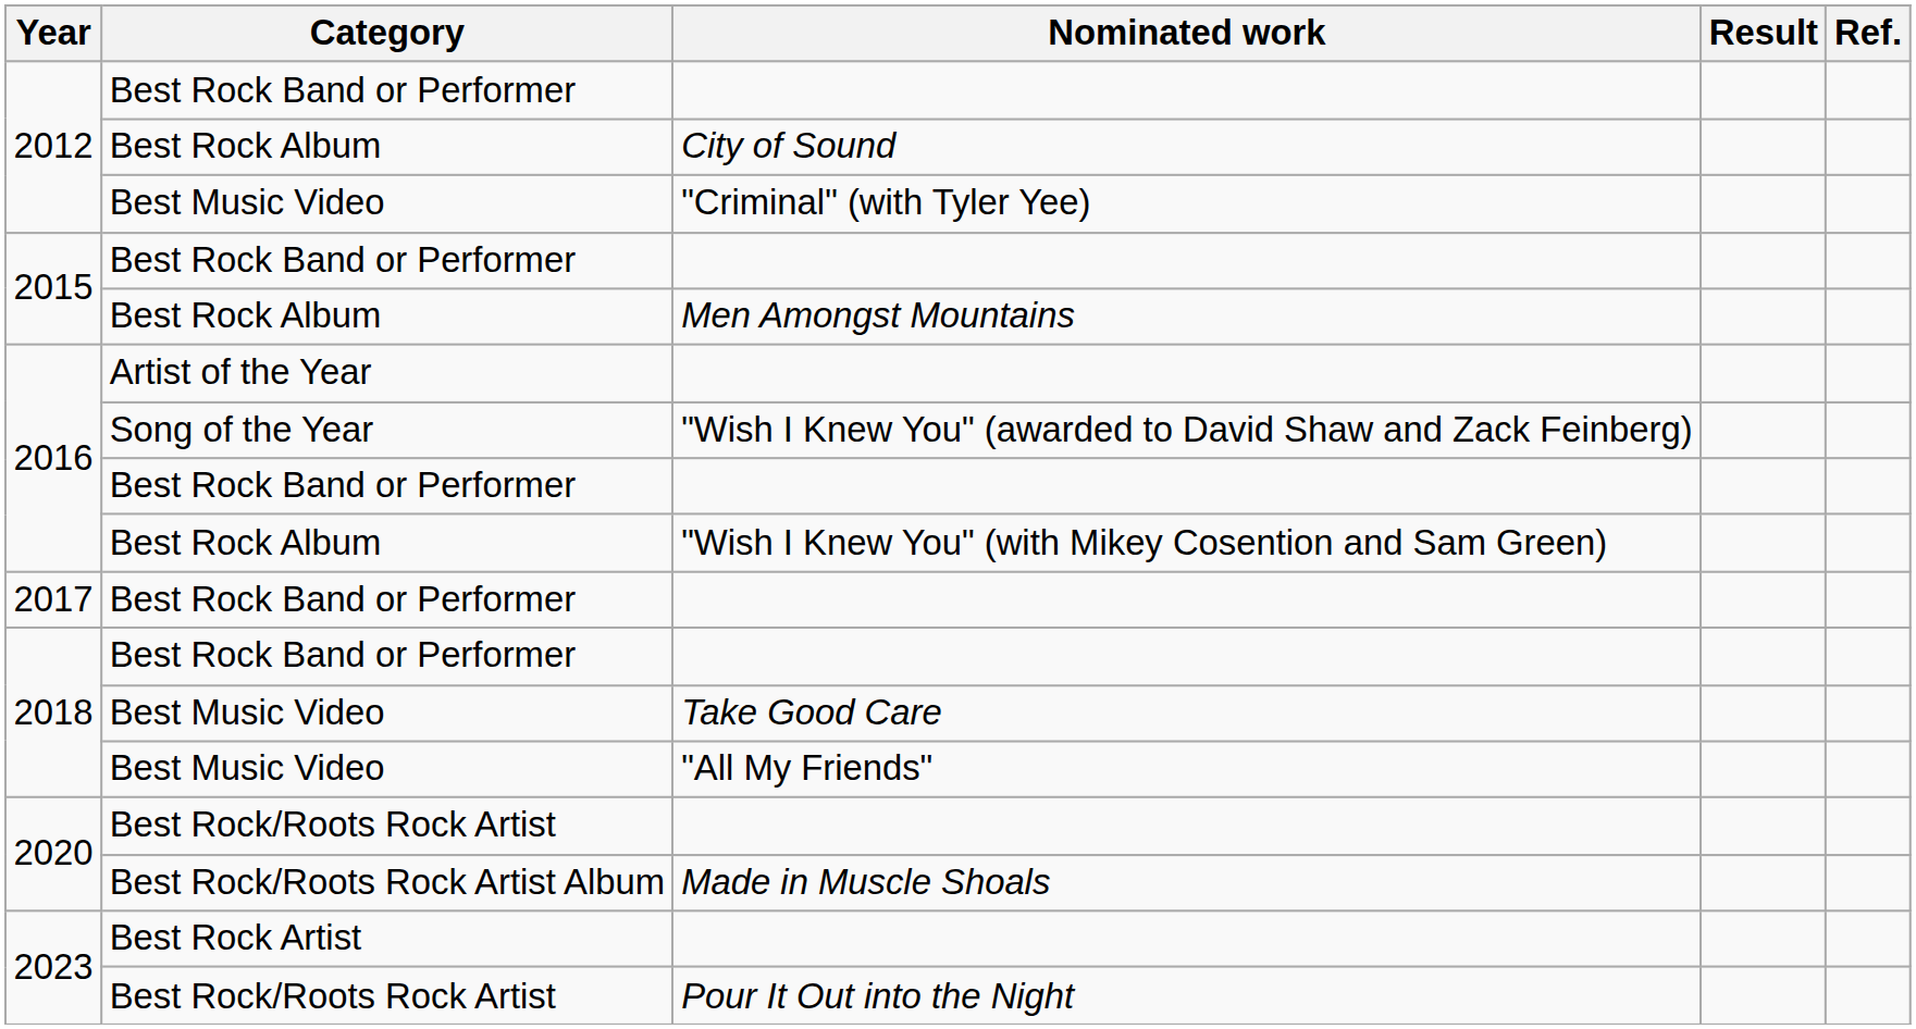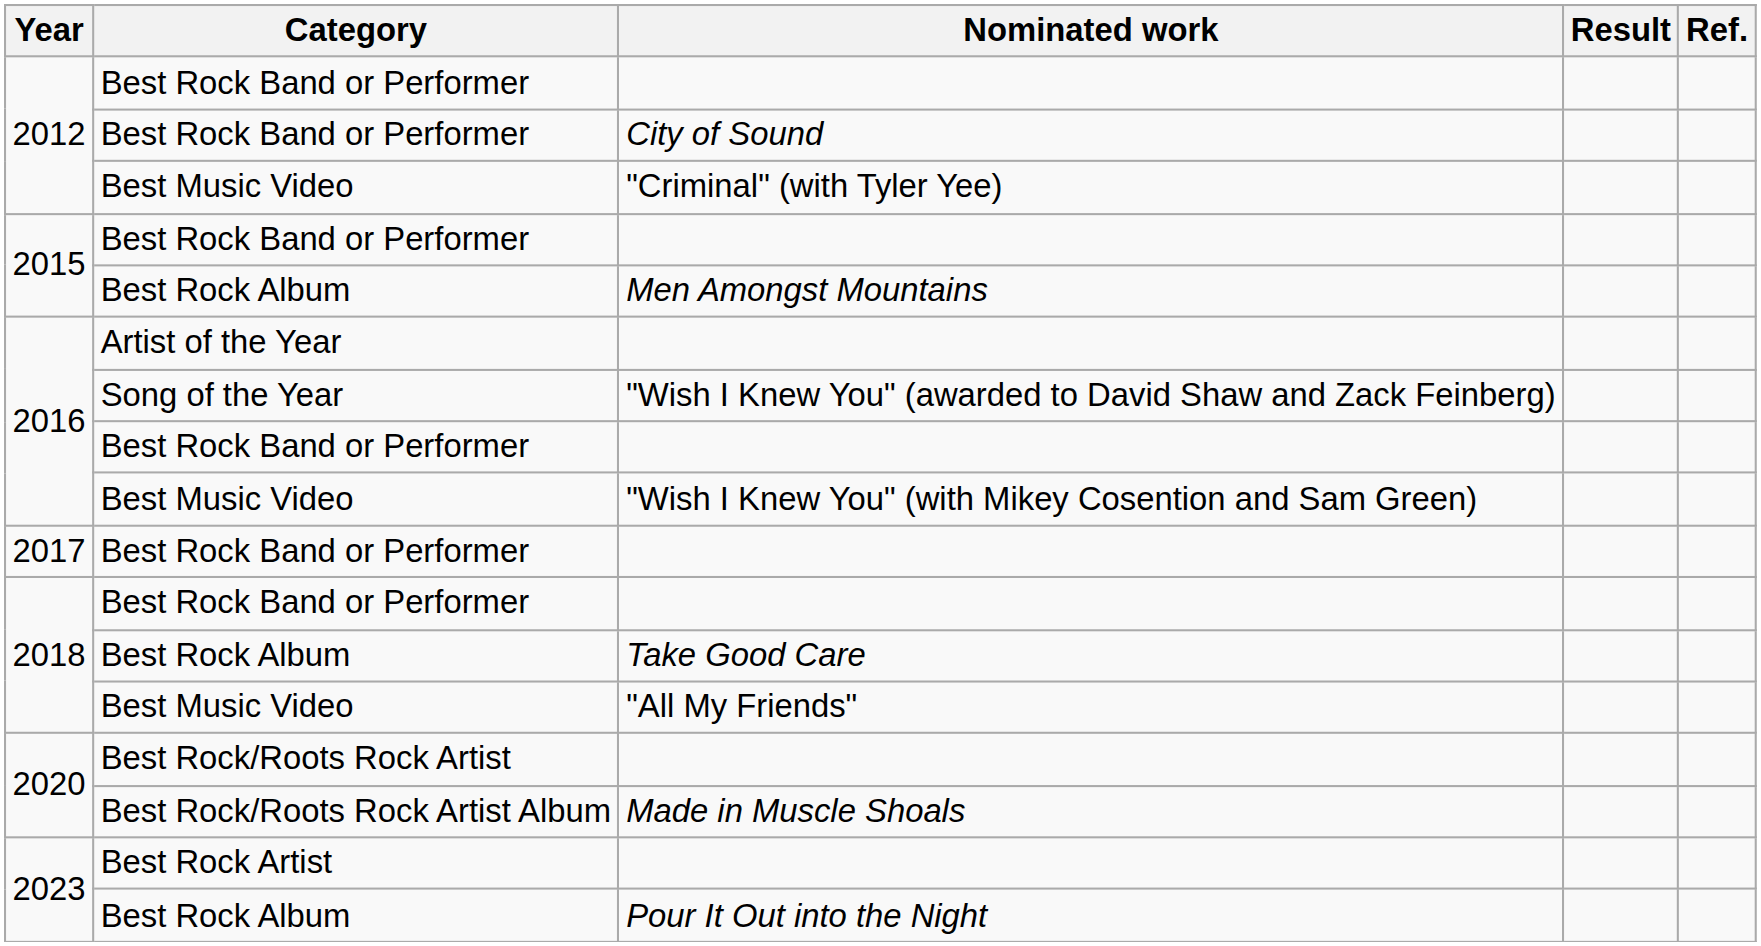City of Sound | Category: Best Rock Album -> Best Rock Band or Performer
"Wish I Knew You" (with Mikey Cosention and Sam Green) | Category: Best Rock Album -> Best Music Video
Take Good Care | Category: Best Music Video -> Best Rock Album
Pour It Out into the Night | Category: Best Rock/Roots Rock Artist -> Best Rock Album
